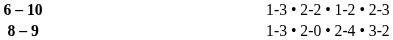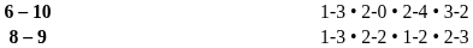6 – 10 | column 4: 1-3 • 2-2 • 1-2 • 2-3 -> 1-3 • 2-0 • 2-4 • 3-2
8 – 9 | column 4: 1-3 • 2-0 • 2-4 • 3-2 -> 1-3 • 2-2 • 1-2 • 2-3
